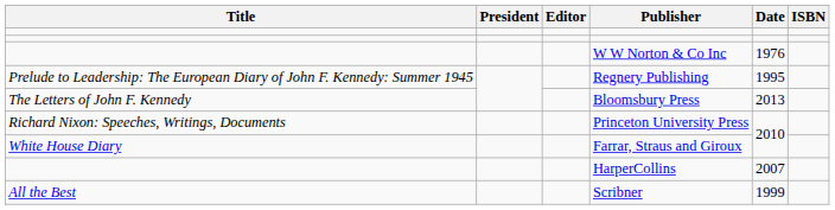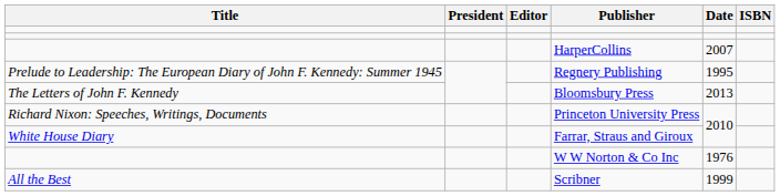rows swapped: W W Norton & Co Inc <-> HarperCollins
